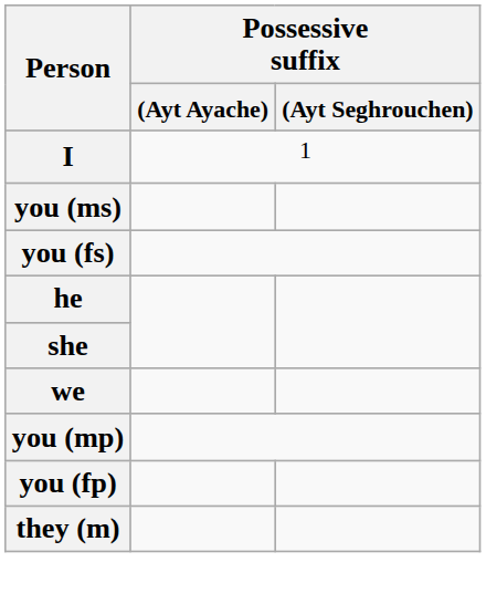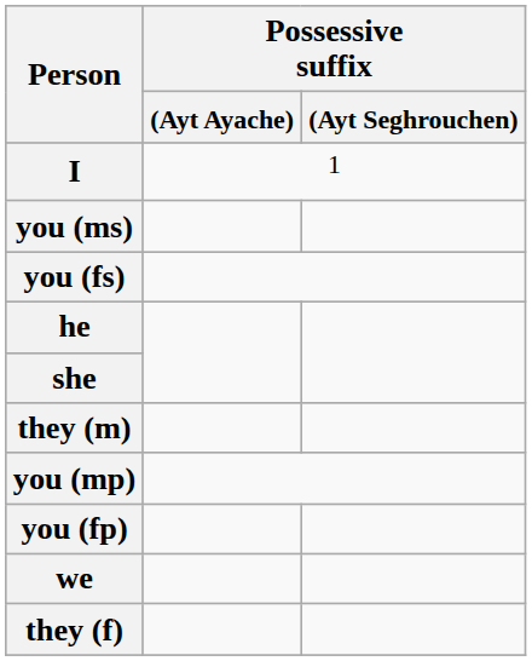rows swapped: we <-> they (m)
+ row: they (f)
